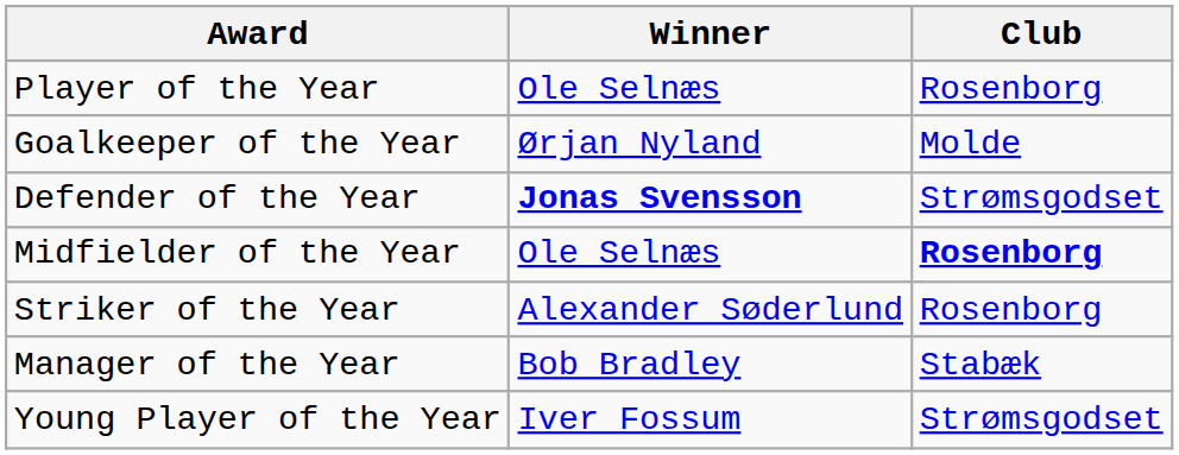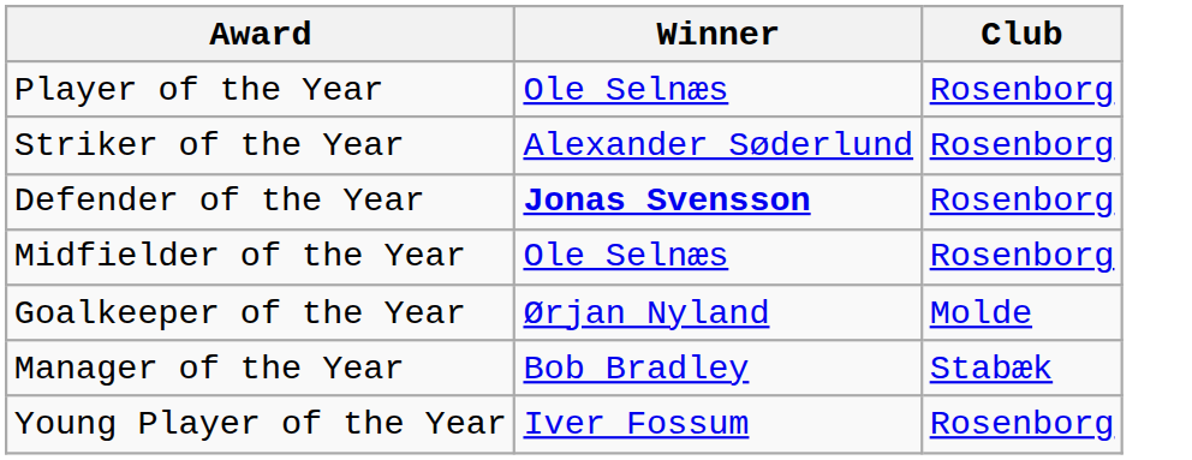rows swapped: Goalkeeper of the Year <-> Striker of the Year
Defender of the Year | Club: Strømsgodset -> Rosenborg
Midfielder of the Year | Club: bold -> normal
Young Player of the Year | Club: Strømsgodset -> Rosenborg
